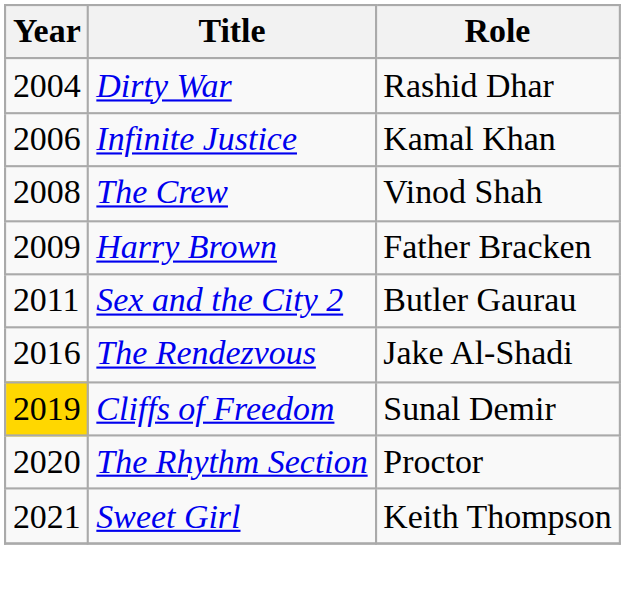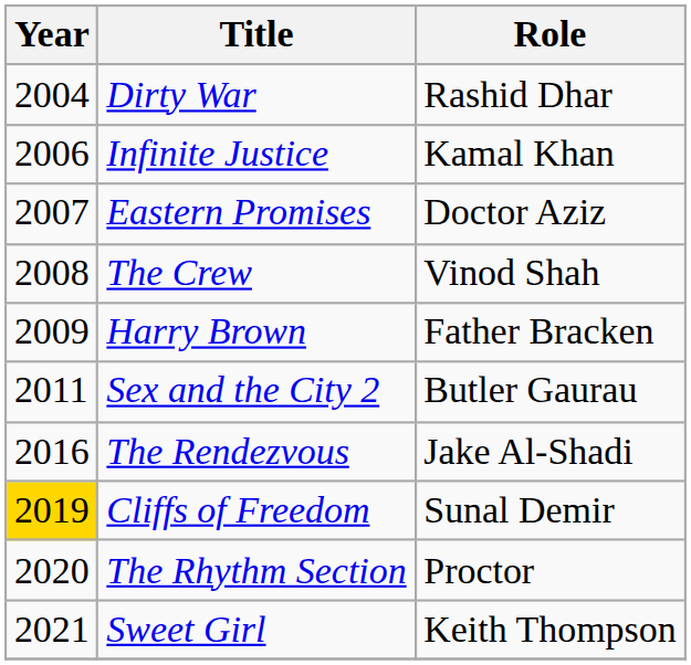+ row: 2007 | Eastern Promises | Doctor Aziz
